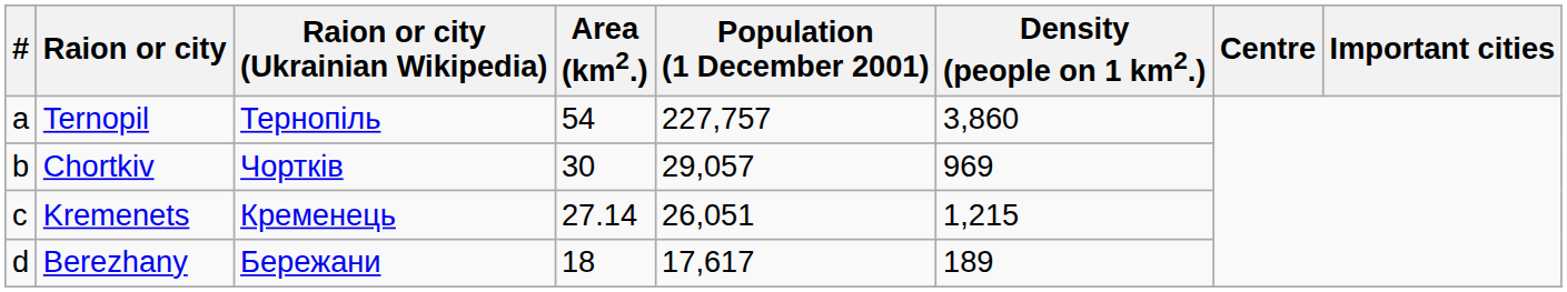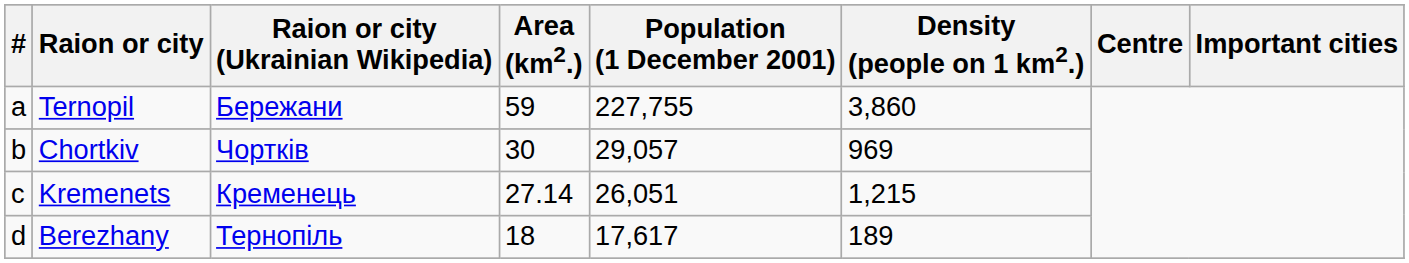Ternopil | Raion or city (Ukrainian Wikipedia): Тернопіль -> Бережани
Ternopil | Area (km2.): 54 -> 59
Ternopil | Population (1 December 2001): 227,757 -> 227,755
Berezhany | Raion or city (Ukrainian Wikipedia): Бережани -> Тернопіль
